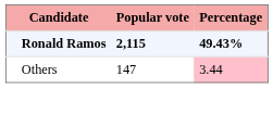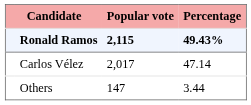+ row: Carlos Vélez | 2,017 | 47.14
Others | Percentage: pink background -> no background
